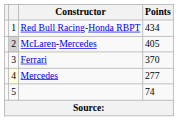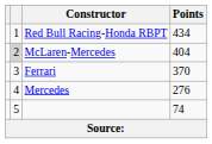McLaren-Mercedes | Points: 405 -> 404
Mercedes | column 2: lightyellow background -> no background
Mercedes | Points: 277 -> 276
